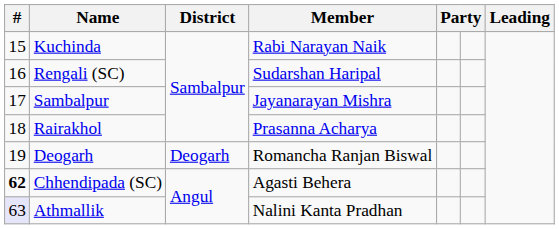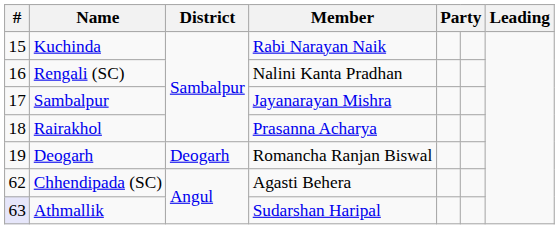Rengali (SC) | Member: Sudarshan Haripal -> Nalini Kanta Pradhan
Chhendipada (SC) | #: bold -> normal
Athmallik | Member: Nalini Kanta Pradhan -> Sudarshan Haripal
